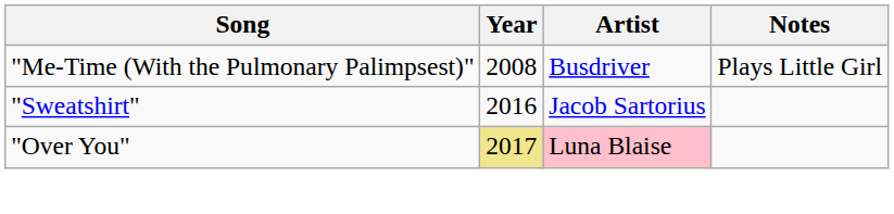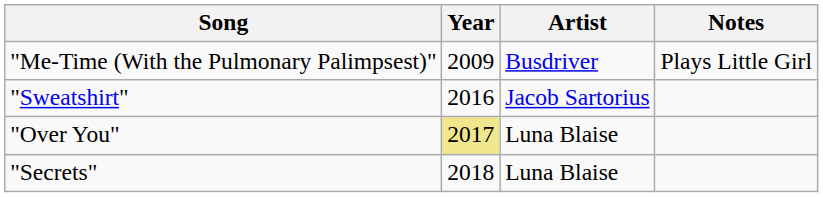"Me-Time (With the Pulmonary Palimpsest)" | Year: 2008 -> 2009
"Over You" | Artist: pink background -> no background
+ row: "Secrets" | 2018 | Luna Blaise
